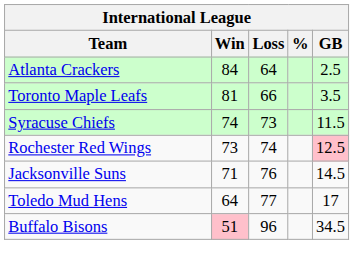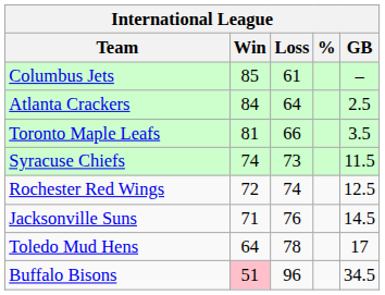+ row: Columbus Jets | 85 | 61 | –
Rochester Red Wings | Win: 73 -> 72
Rochester Red Wings | GB: pink background -> no background
Toledo Mud Hens | Loss: 77 -> 78
